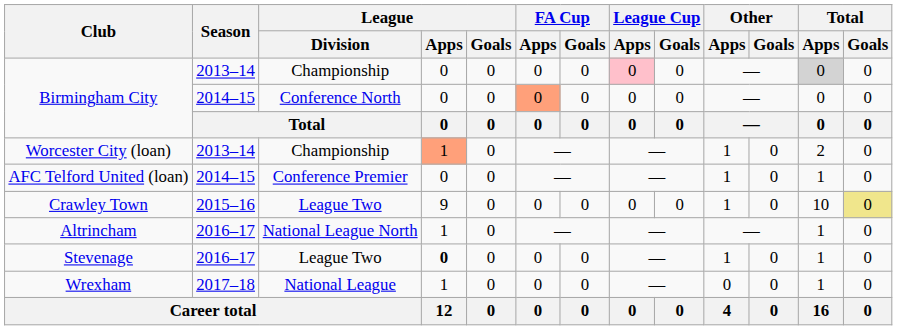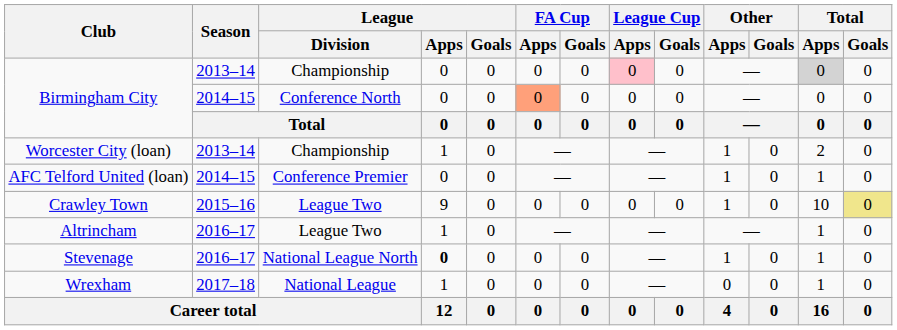Worcester City (loan) | League / Apps: lightsalmon background -> no background
Altrincham | League / Division: National League North -> League Two
Stevenage | League / Division: League Two -> National League North
